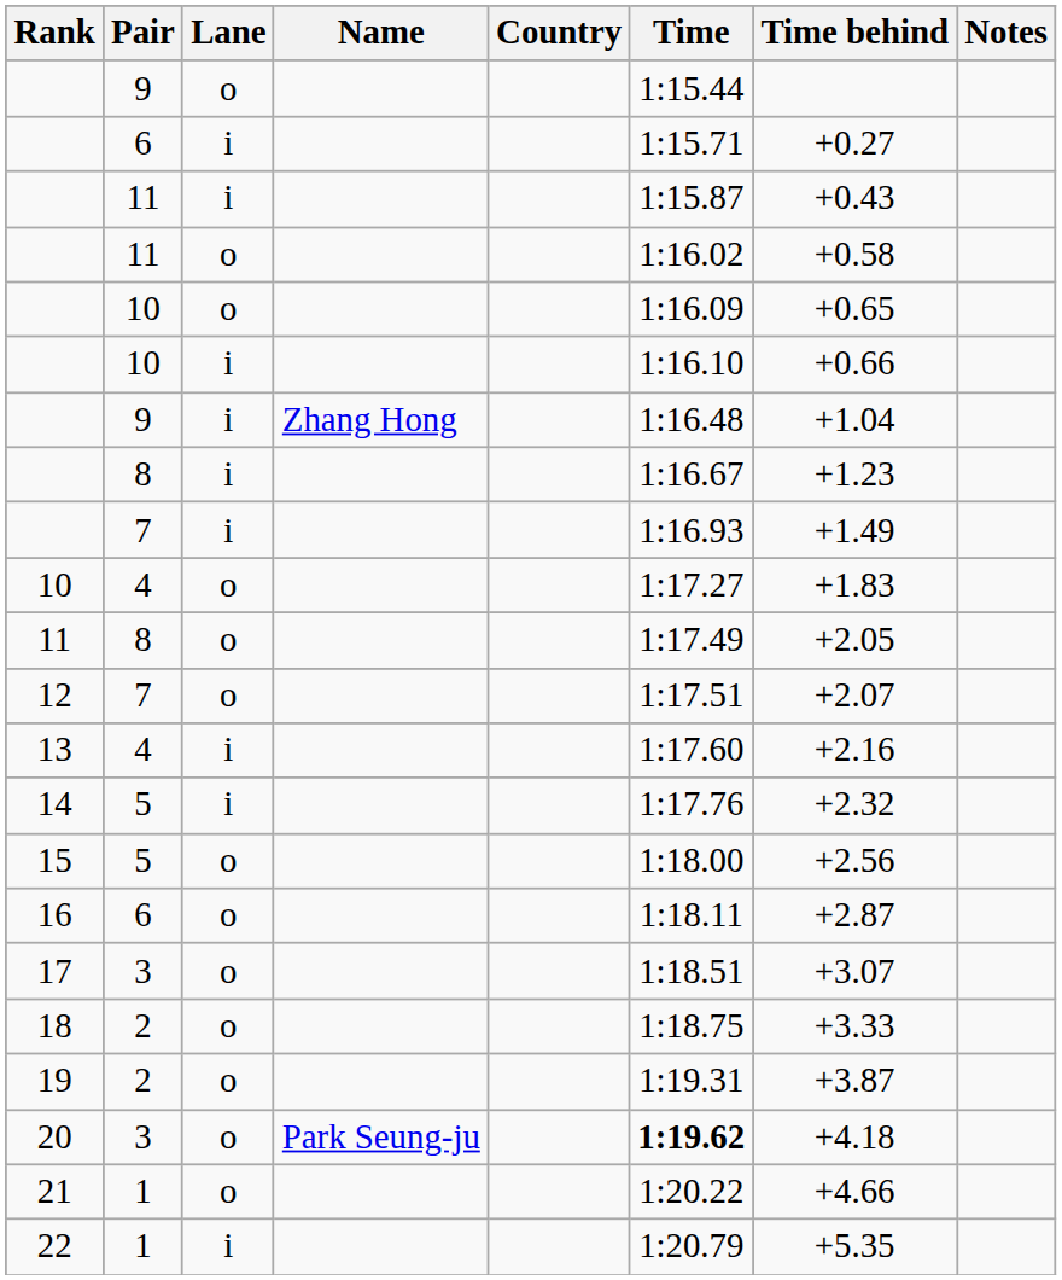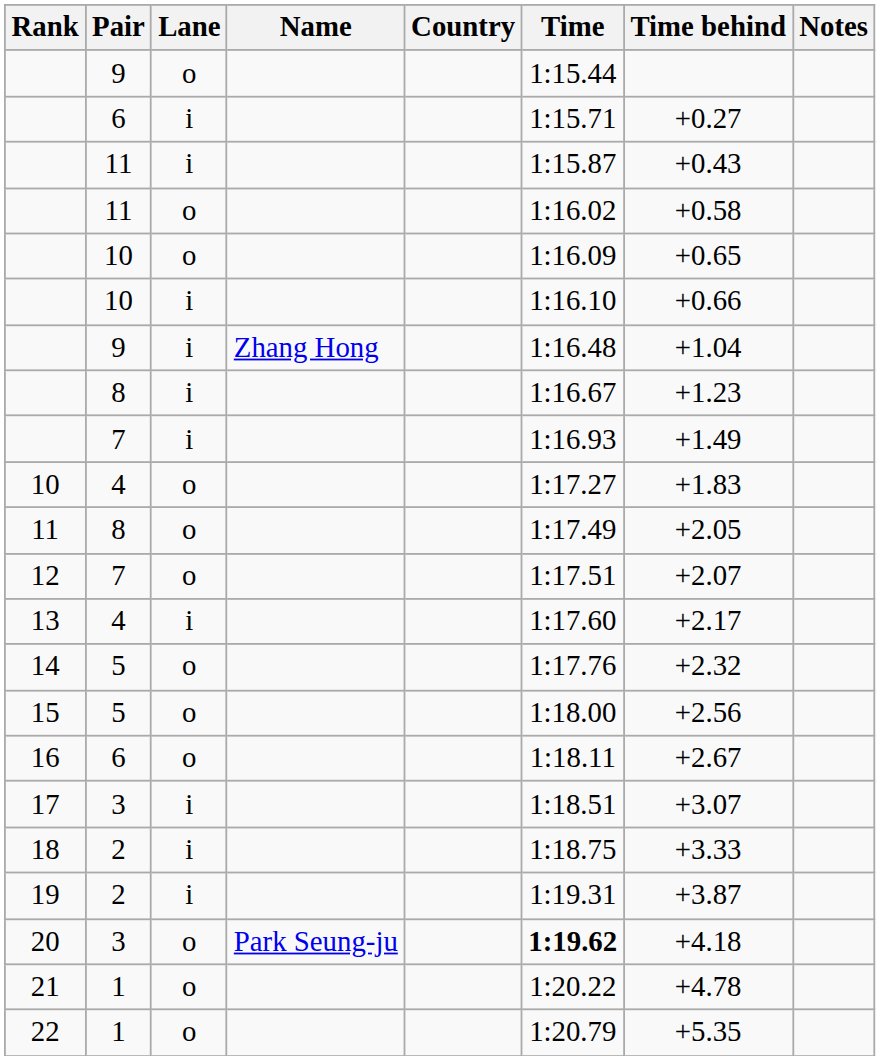13 | Time behind: +2.16 -> +2.17
14 | Lane: i -> o
16 | Time behind: +2.87 -> +2.67
17 | Lane: o -> i
18 | Lane: o -> i
19 | Lane: o -> i
21 | Time behind: +4.66 -> +4.78
22 | Lane: i -> o
